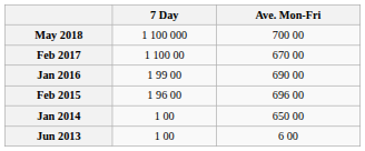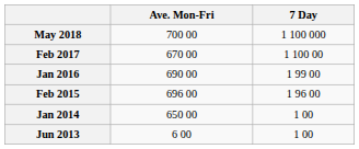columns swapped: 7 Day <-> Ave. Mon-Fri
